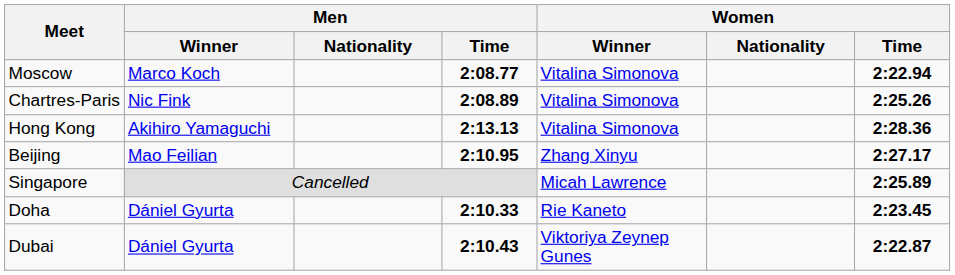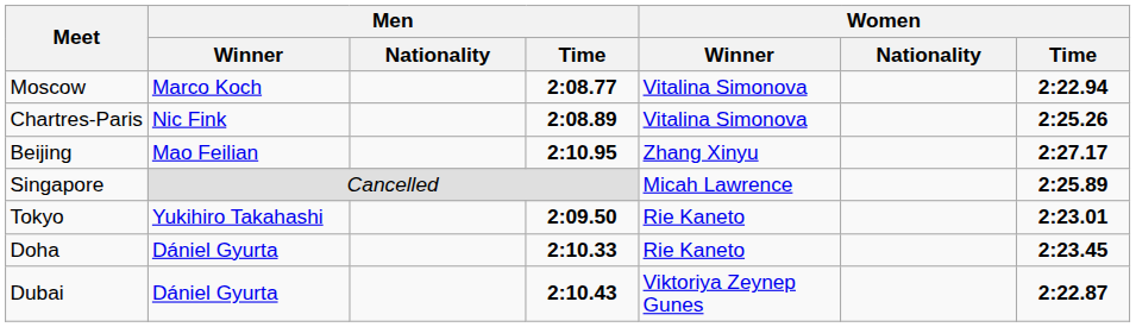- row: Hong Kong | Akihiro Yamaguchi | 2:13.13 | Vitalina Simonova | 2:28.36
+ row: Tokyo | Yukihiro Takahashi | 2:09.50 | Rie Kaneto | 2:23.01
